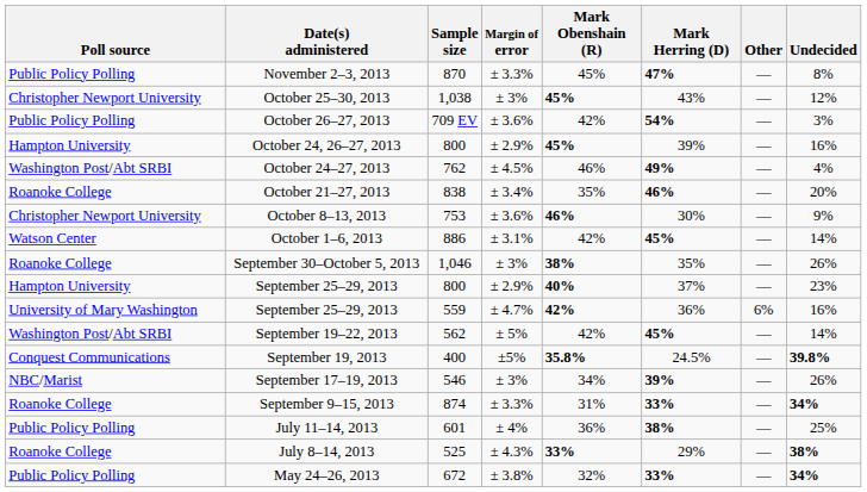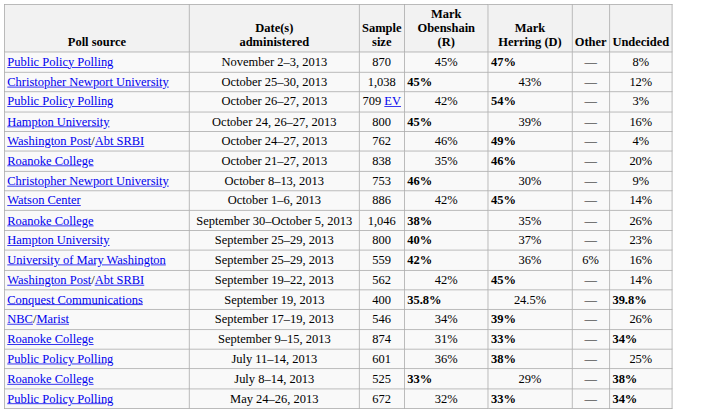- column: Margin of error | ± 3.3% | ± 3% | ± 3.6% | ± 2.9% | ± 4.5% | ± 3.4% | ± 3.6% | ± 3.1% | ± 3% | ± 2.9% | ± 4.7% | ± 5% | ±5% | ± 3% | ± 3.3% | ± 4% | ± 4.3% | ± 3.8%
